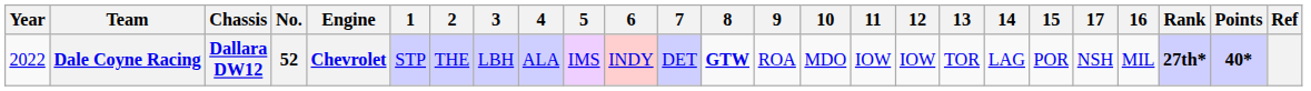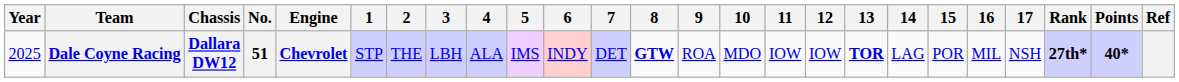columns swapped: 16 <-> 17
Dale Coyne Racing | Year: 2022 -> 2025
Dale Coyne Racing | No.: 52 -> 51
Dale Coyne Racing | 13: normal -> bold
